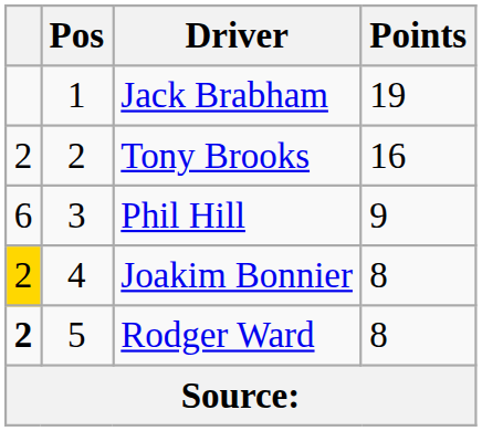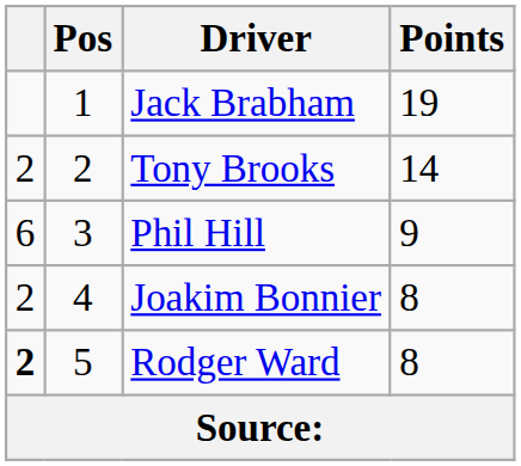Tony Brooks | Points: 16 -> 14
Joakim Bonnier | column 1: gold background -> no background
